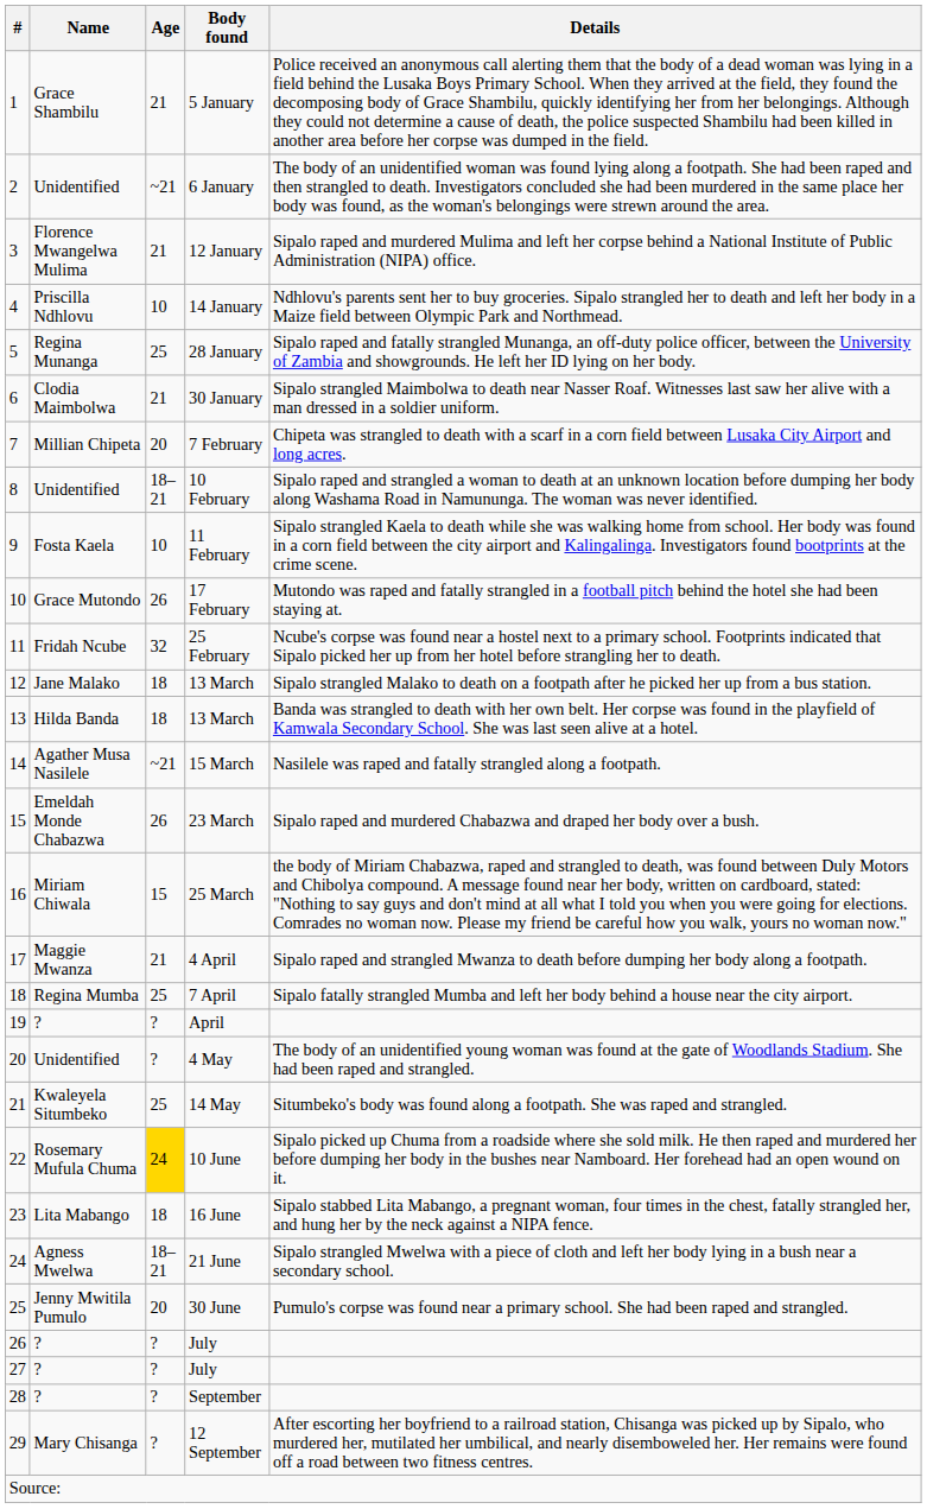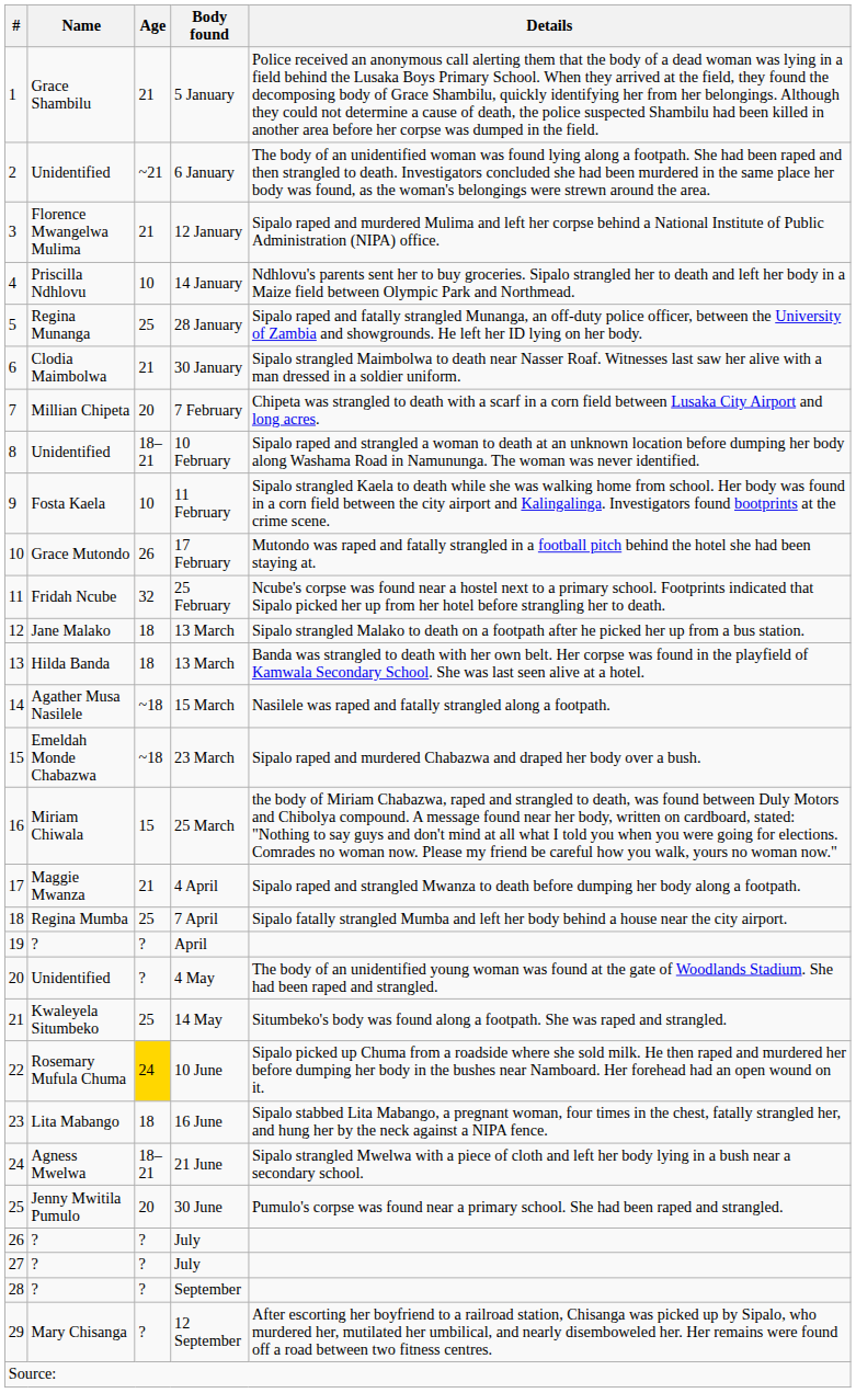15 March | Age: ~21 -> ~18
23 March | Age: 26 -> ~18
